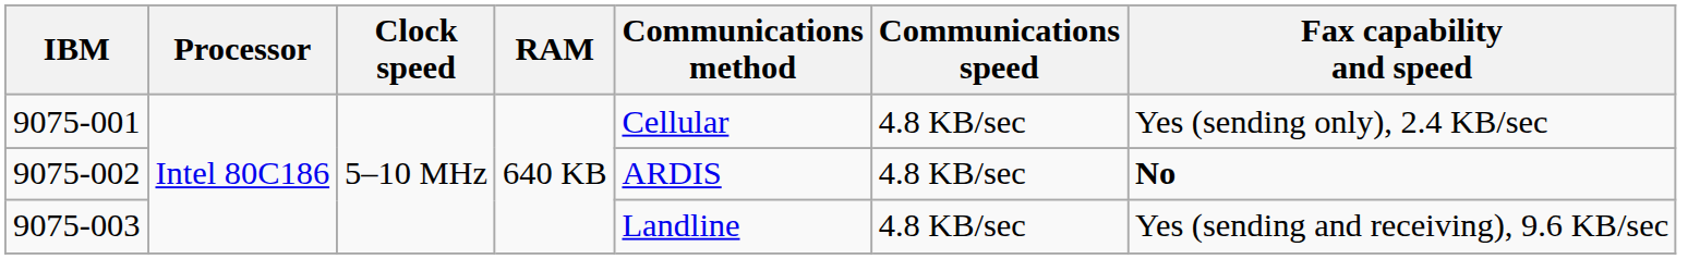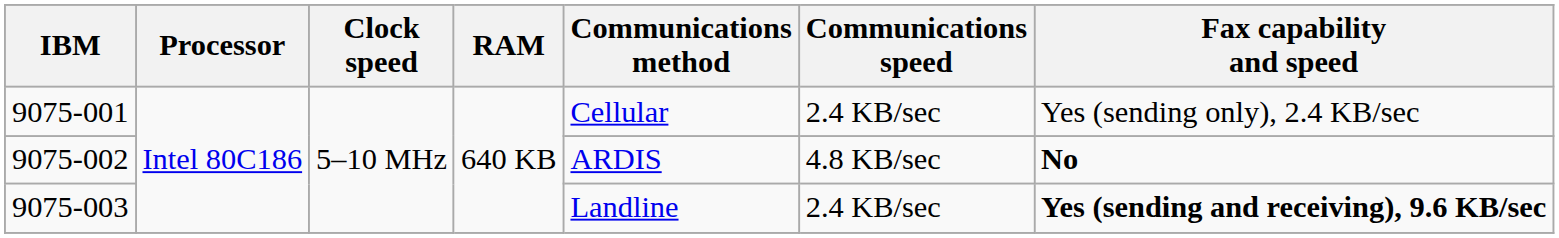9075-001 | Communications speed: 4.8 KB/sec -> 2.4 KB/sec
9075-003 | Communications speed: 4.8 KB/sec -> 2.4 KB/sec
9075-003 | Fax capability and speed: normal -> bold
